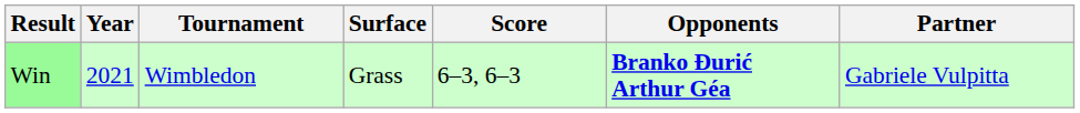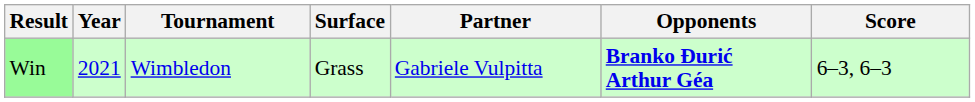columns swapped: Partner <-> Score
